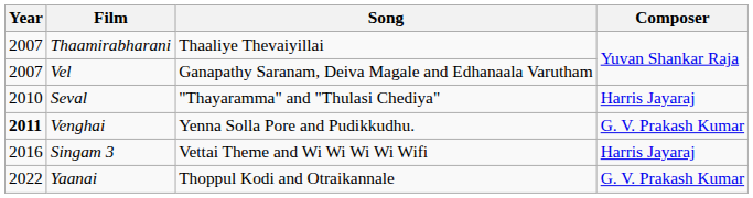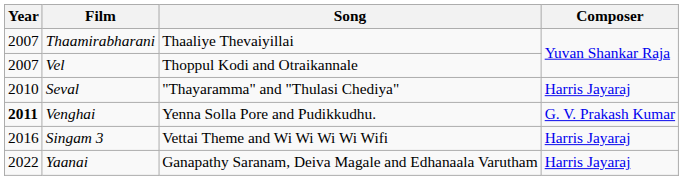Vel | Song: Ganapathy Saranam, Deiva Magale and Edhanaala Varutham -> Thoppul Kodi and Otraikannale
Yaanai | Song: Thoppul Kodi and Otraikannale -> Ganapathy Saranam, Deiva Magale and Edhanaala Varutham
Yaanai | Composer: G. V. Prakash Kumar -> Harris Jayaraj
